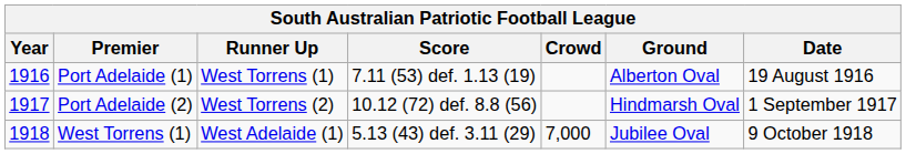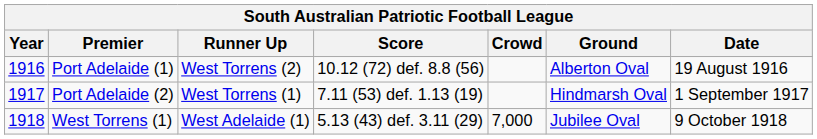Port Adelaide (1) | Runner Up: West Torrens (1) -> West Torrens (2)
Port Adelaide (1) | Score: 7.11 (53) def. 1.13 (19) -> 10.12 (72) def. 8.8 (56)
Port Adelaide (2) | Runner Up: West Torrens (2) -> West Torrens (1)
Port Adelaide (2) | Score: 10.12 (72) def. 8.8 (56) -> 7.11 (53) def. 1.13 (19)
